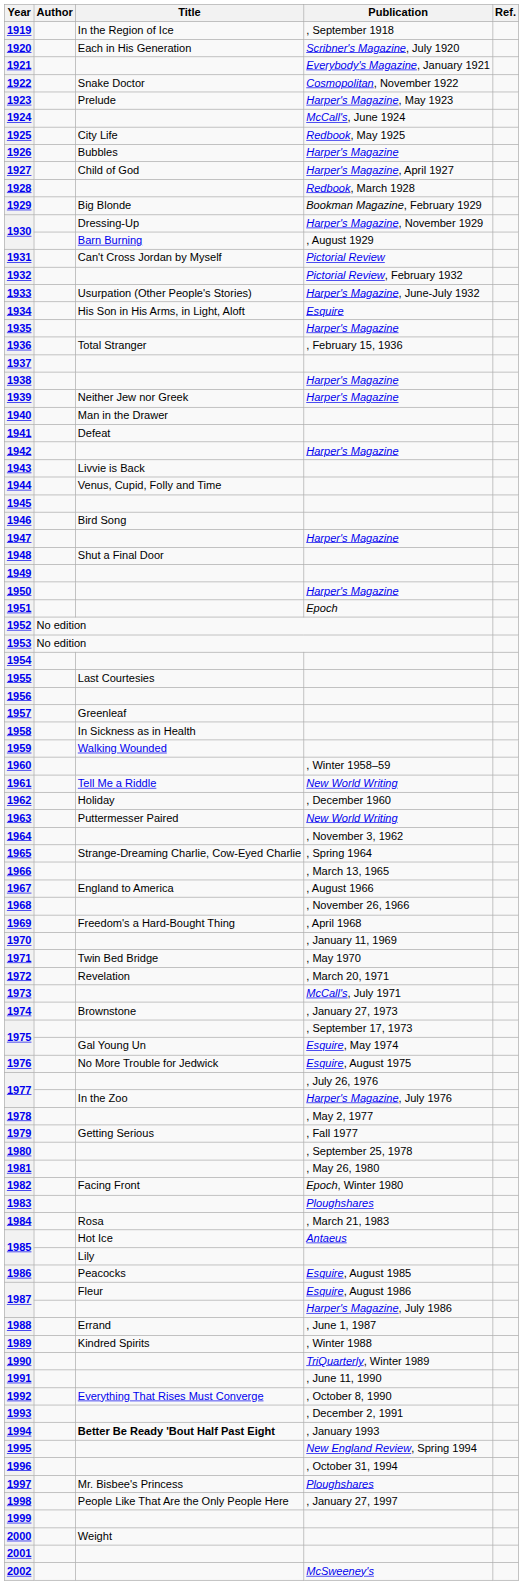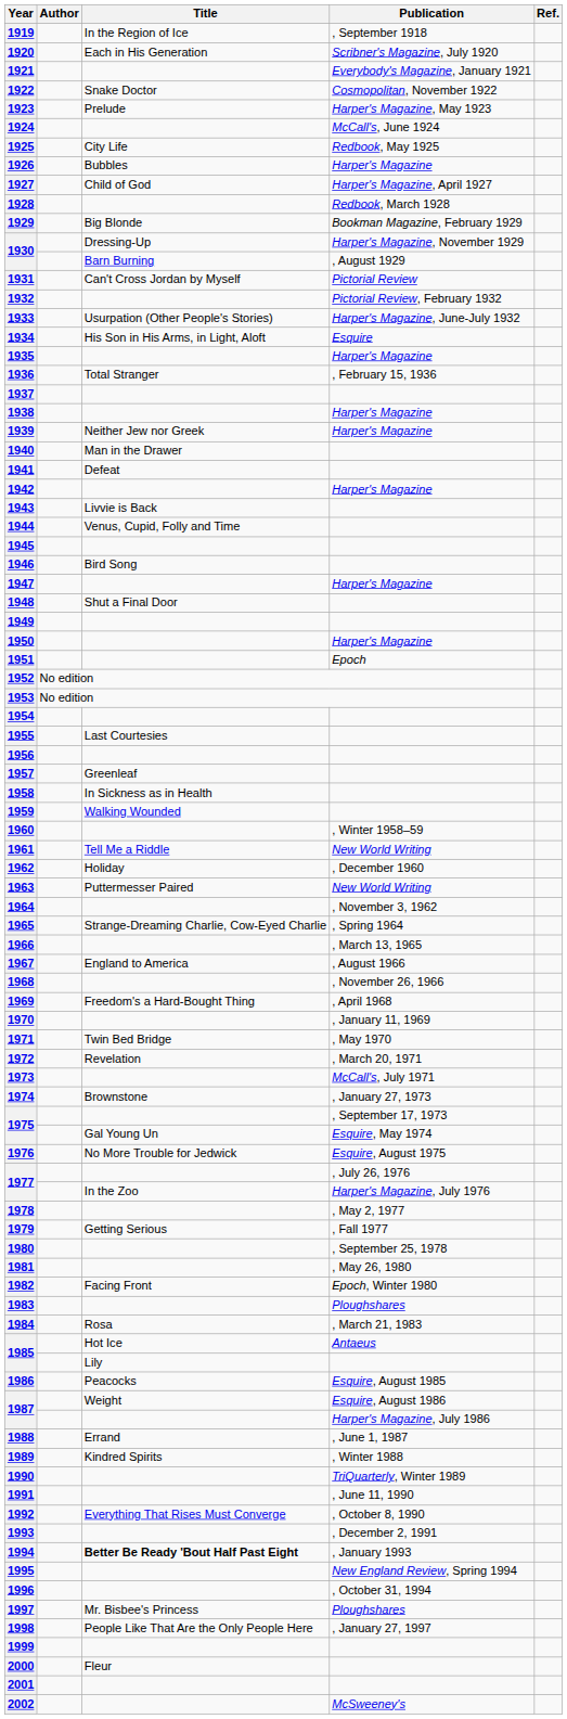1987 / Esquire, August 1986 | Title: Fleur -> Weight
2000 | Title: Weight -> Fleur
